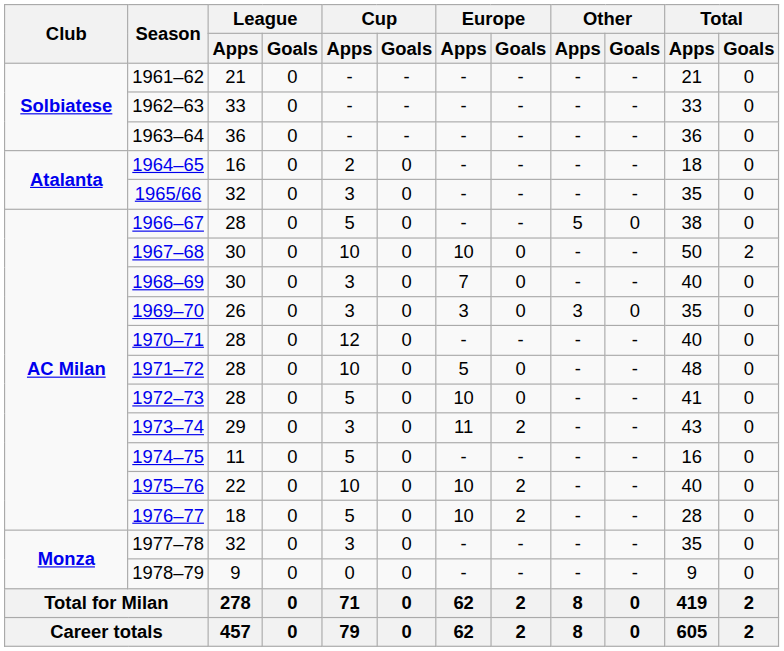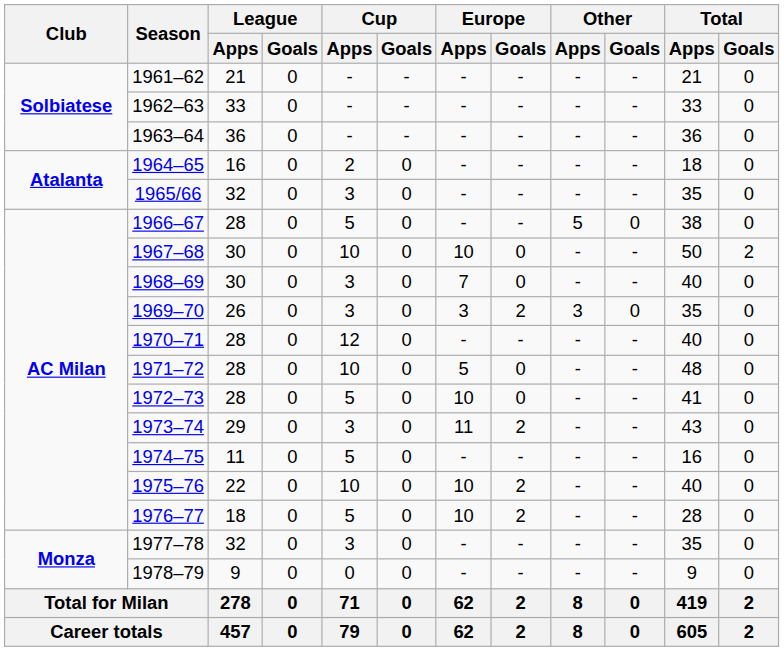1969–70 | Europe / Goals: 0 -> 2
